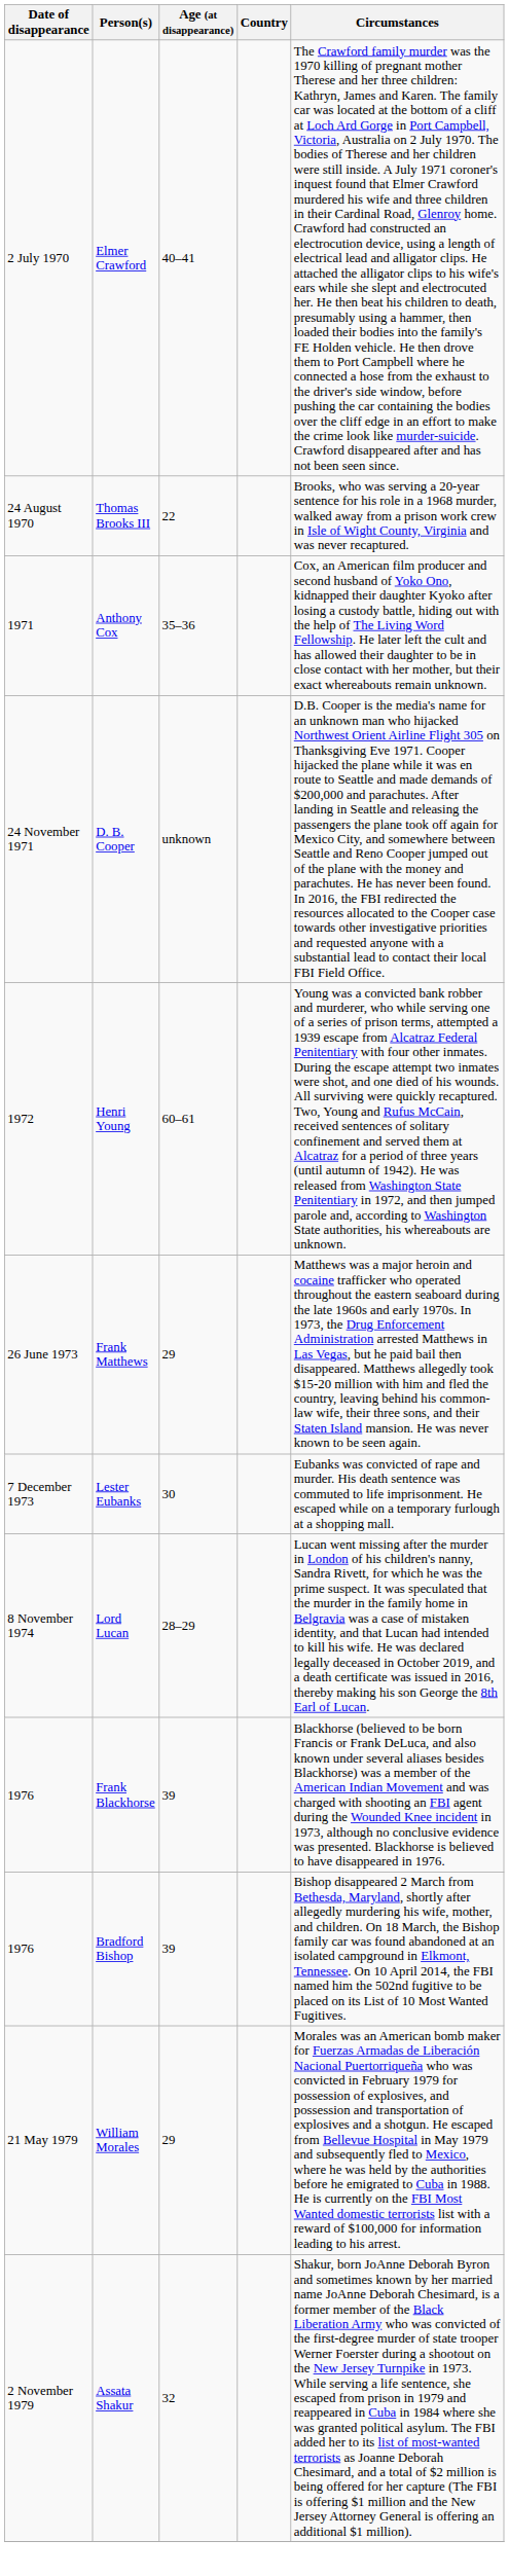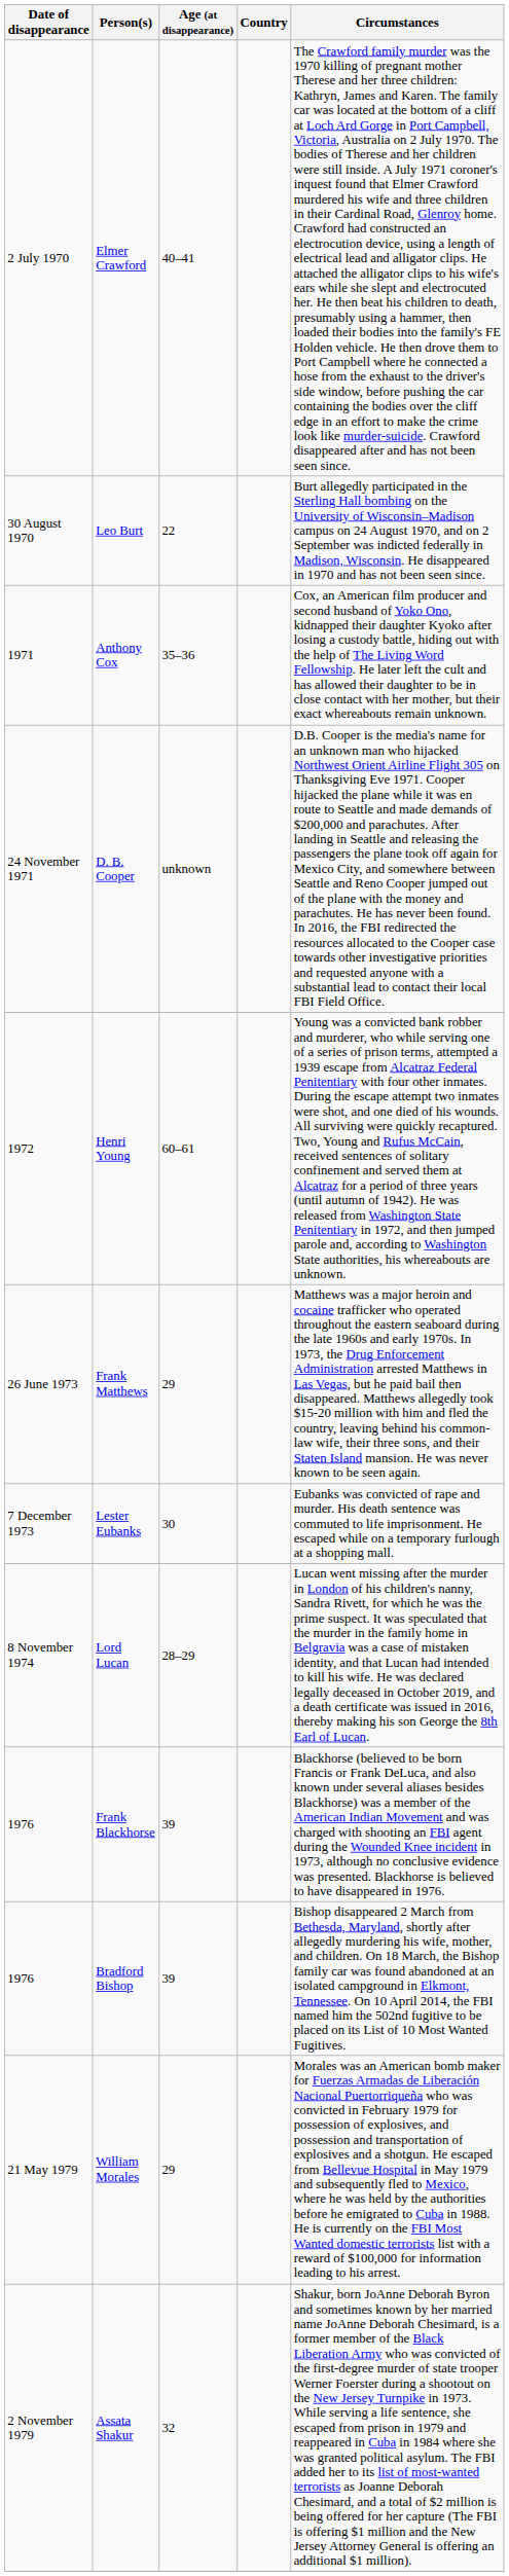- row: 24 August 1970 | Thomas Brooks III | 22 | Brooks, who was serving a 20-year sentence for his role in a 1968 murder, walked away from a prison work crew in Isle of Wight County, Virginia and was never recaptured.
+ row: 30 August 1970 | Leo Burt | 22 | Burt allegedly participated in the Sterling Hall bombing on the University of Wisconsin–Madison campus on 24 August 1970, and on 2 September was indicted federally in Madison, Wisconsin. He disappeared in 1970 and has not been seen since.
